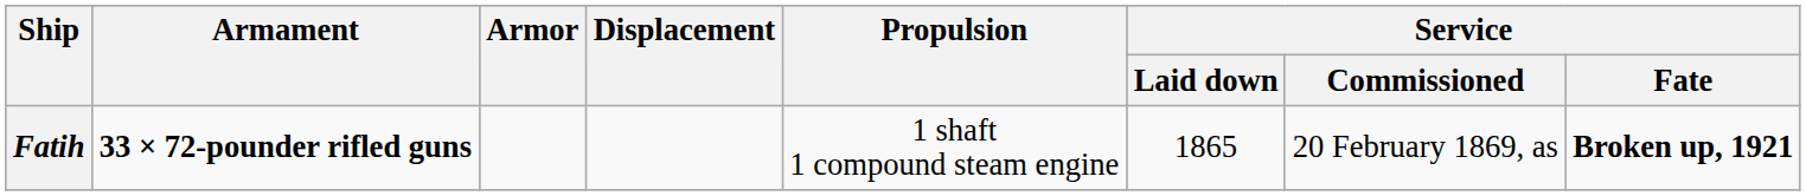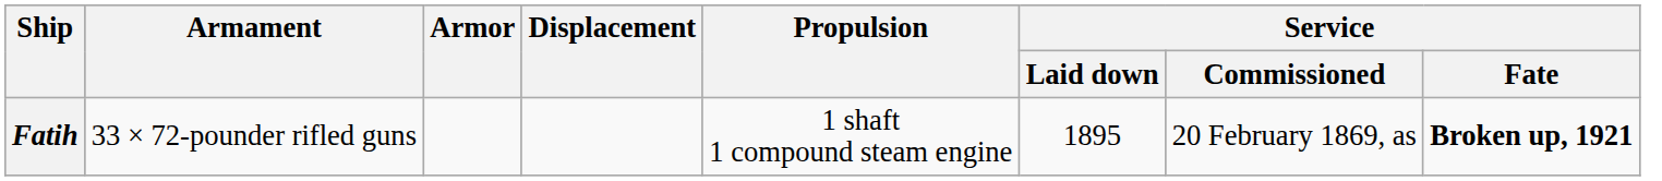Fatih | Armament: bold -> normal
Fatih | Service / Laid down: 1865 -> 1895
